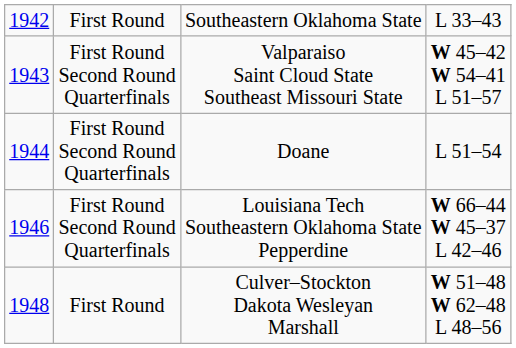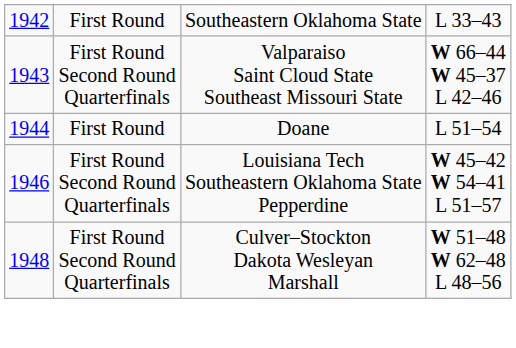Valparaiso Saint Cloud State Southeast Missouri State | column 4: W 45–42 W 54–41 L 51–57 -> W 66–44 W 45–37 L 42–46
Doane | column 2: First Round Second Round Quarterfinals -> First Round
Louisiana Tech Southeastern Oklahoma State Pepperdine | column 4: W 66–44 W 45–37 L 42–46 -> W 45–42 W 54–41 L 51–57
Culver–Stockton Dakota Wesleyan Marshall | column 2: First Round -> First Round Second Round Quarterfinals
